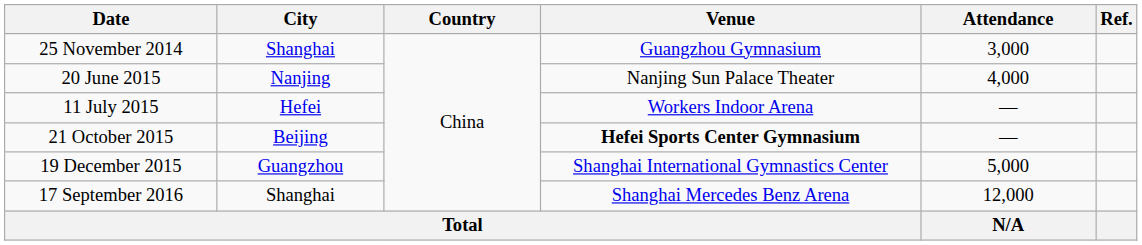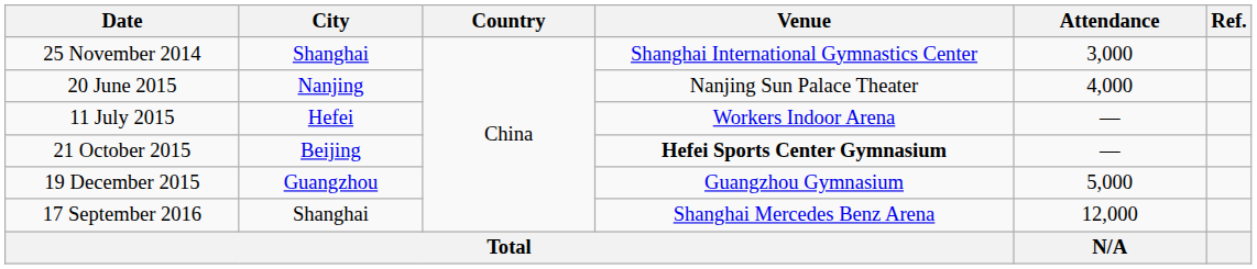25 November 2014 | Venue: Guangzhou Gymnasium -> Shanghai International Gymnastics Center
19 December 2015 | Venue: Shanghai International Gymnastics Center -> Guangzhou Gymnasium
